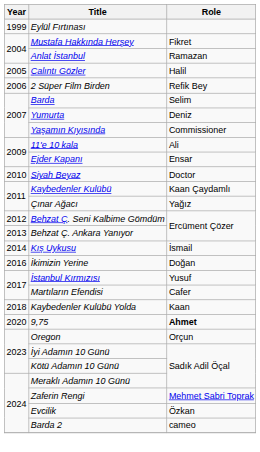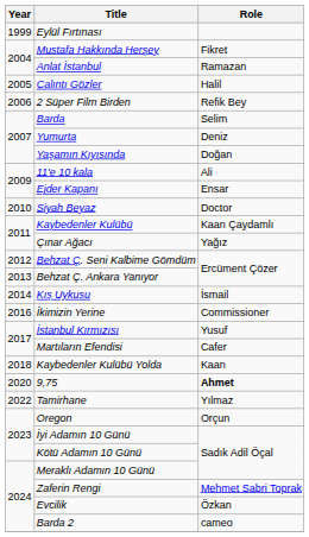Yaşamın Kıyısında | Role: Commissioner -> Doğan
İkimizin Yerine | Role: Doğan -> Commissioner
+ row: 2022 | Tamirhane | Yılmaz
